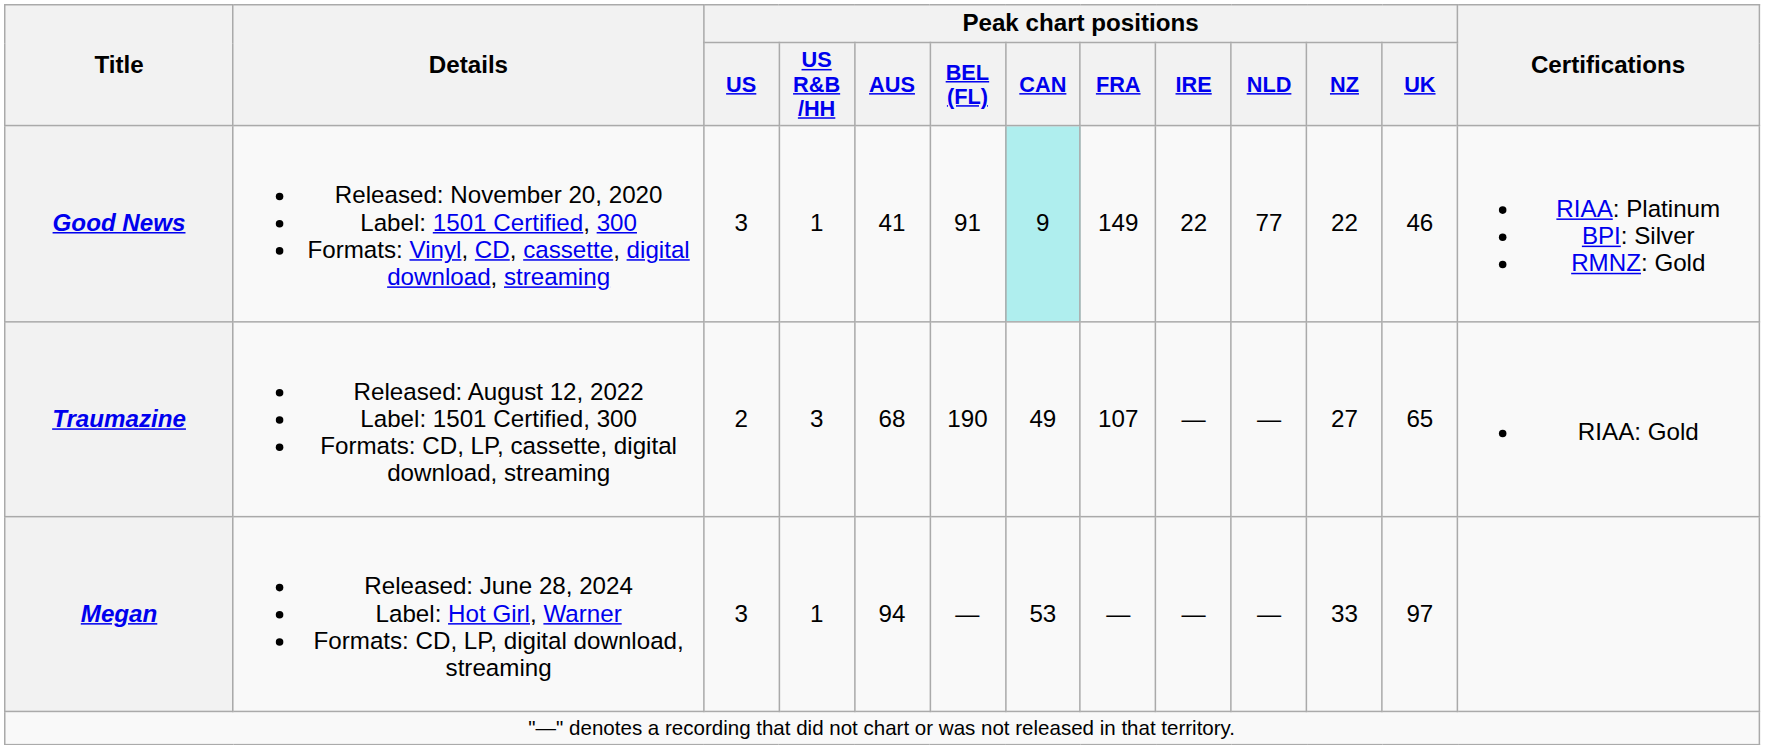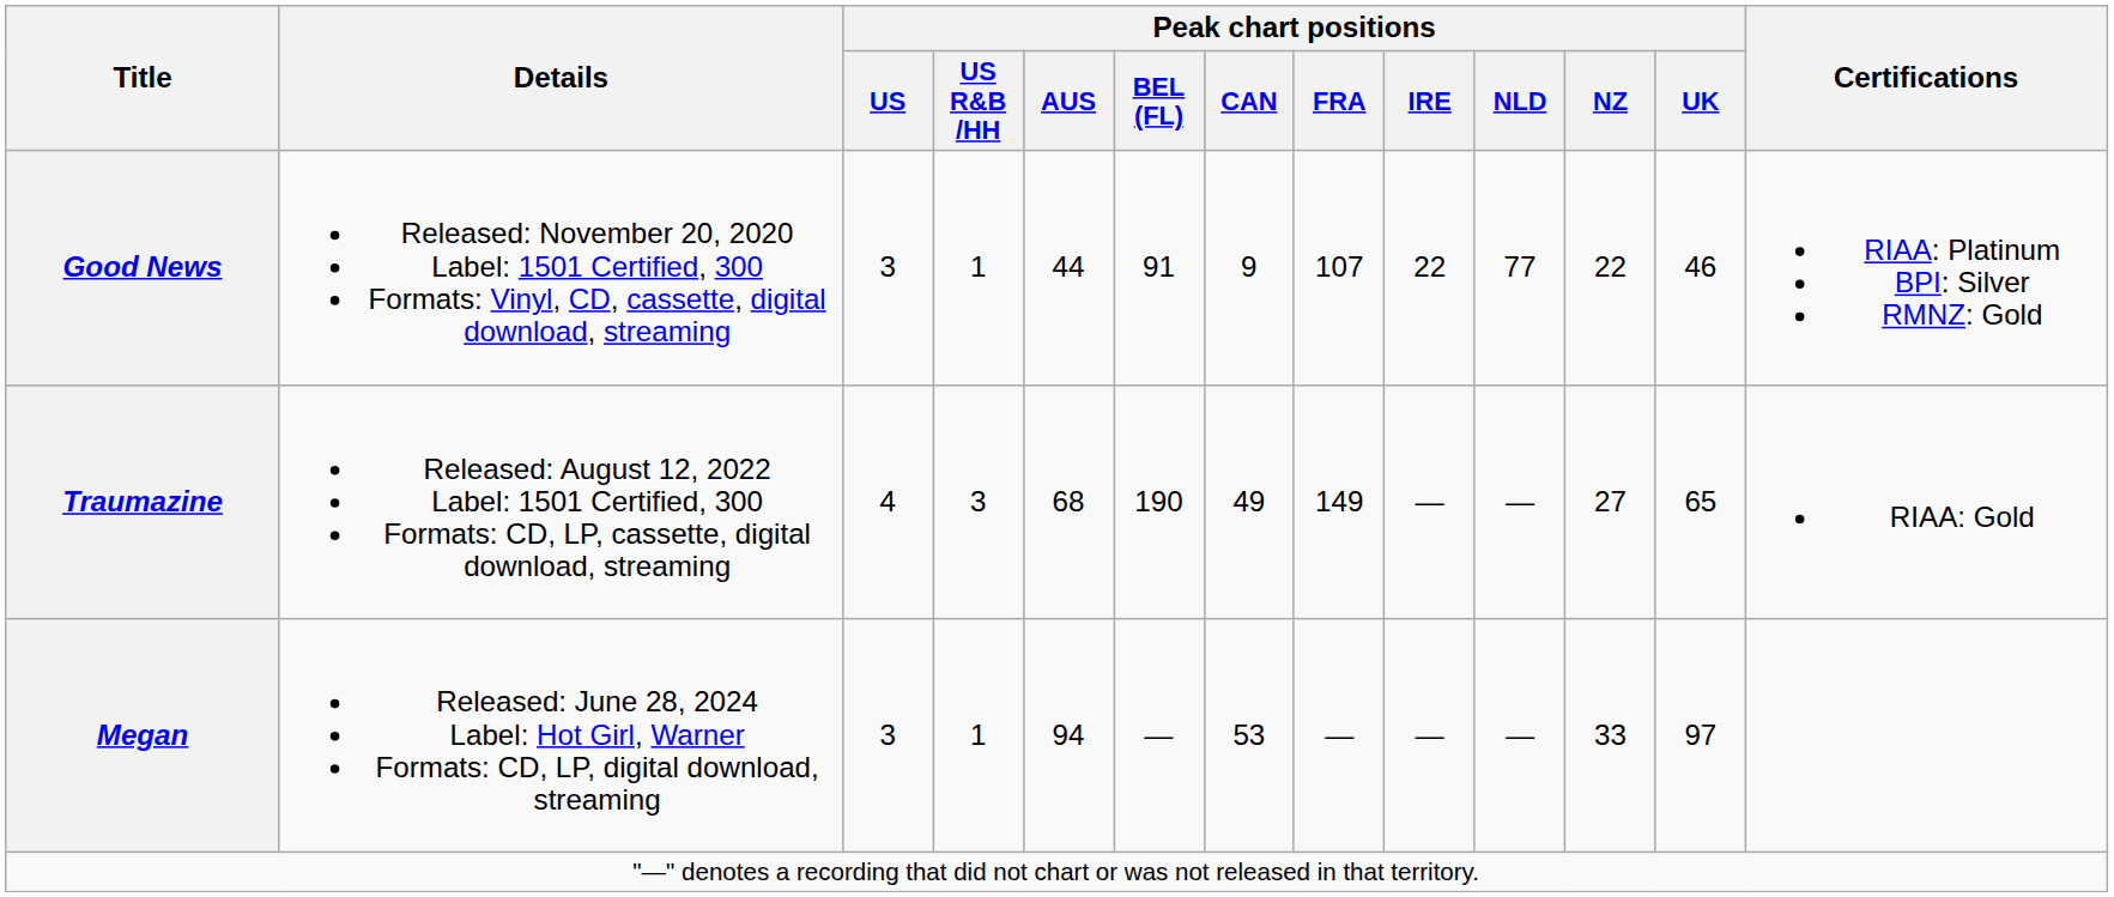Good News | Peak chart positions / AUS: 41 -> 44
Good News | Peak chart positions / CAN: paleturquoise background -> no background
Good News | Peak chart positions / FRA: 149 -> 107
Traumazine | Peak chart positions / US: 2 -> 4
Traumazine | Peak chart positions / FRA: 107 -> 149
